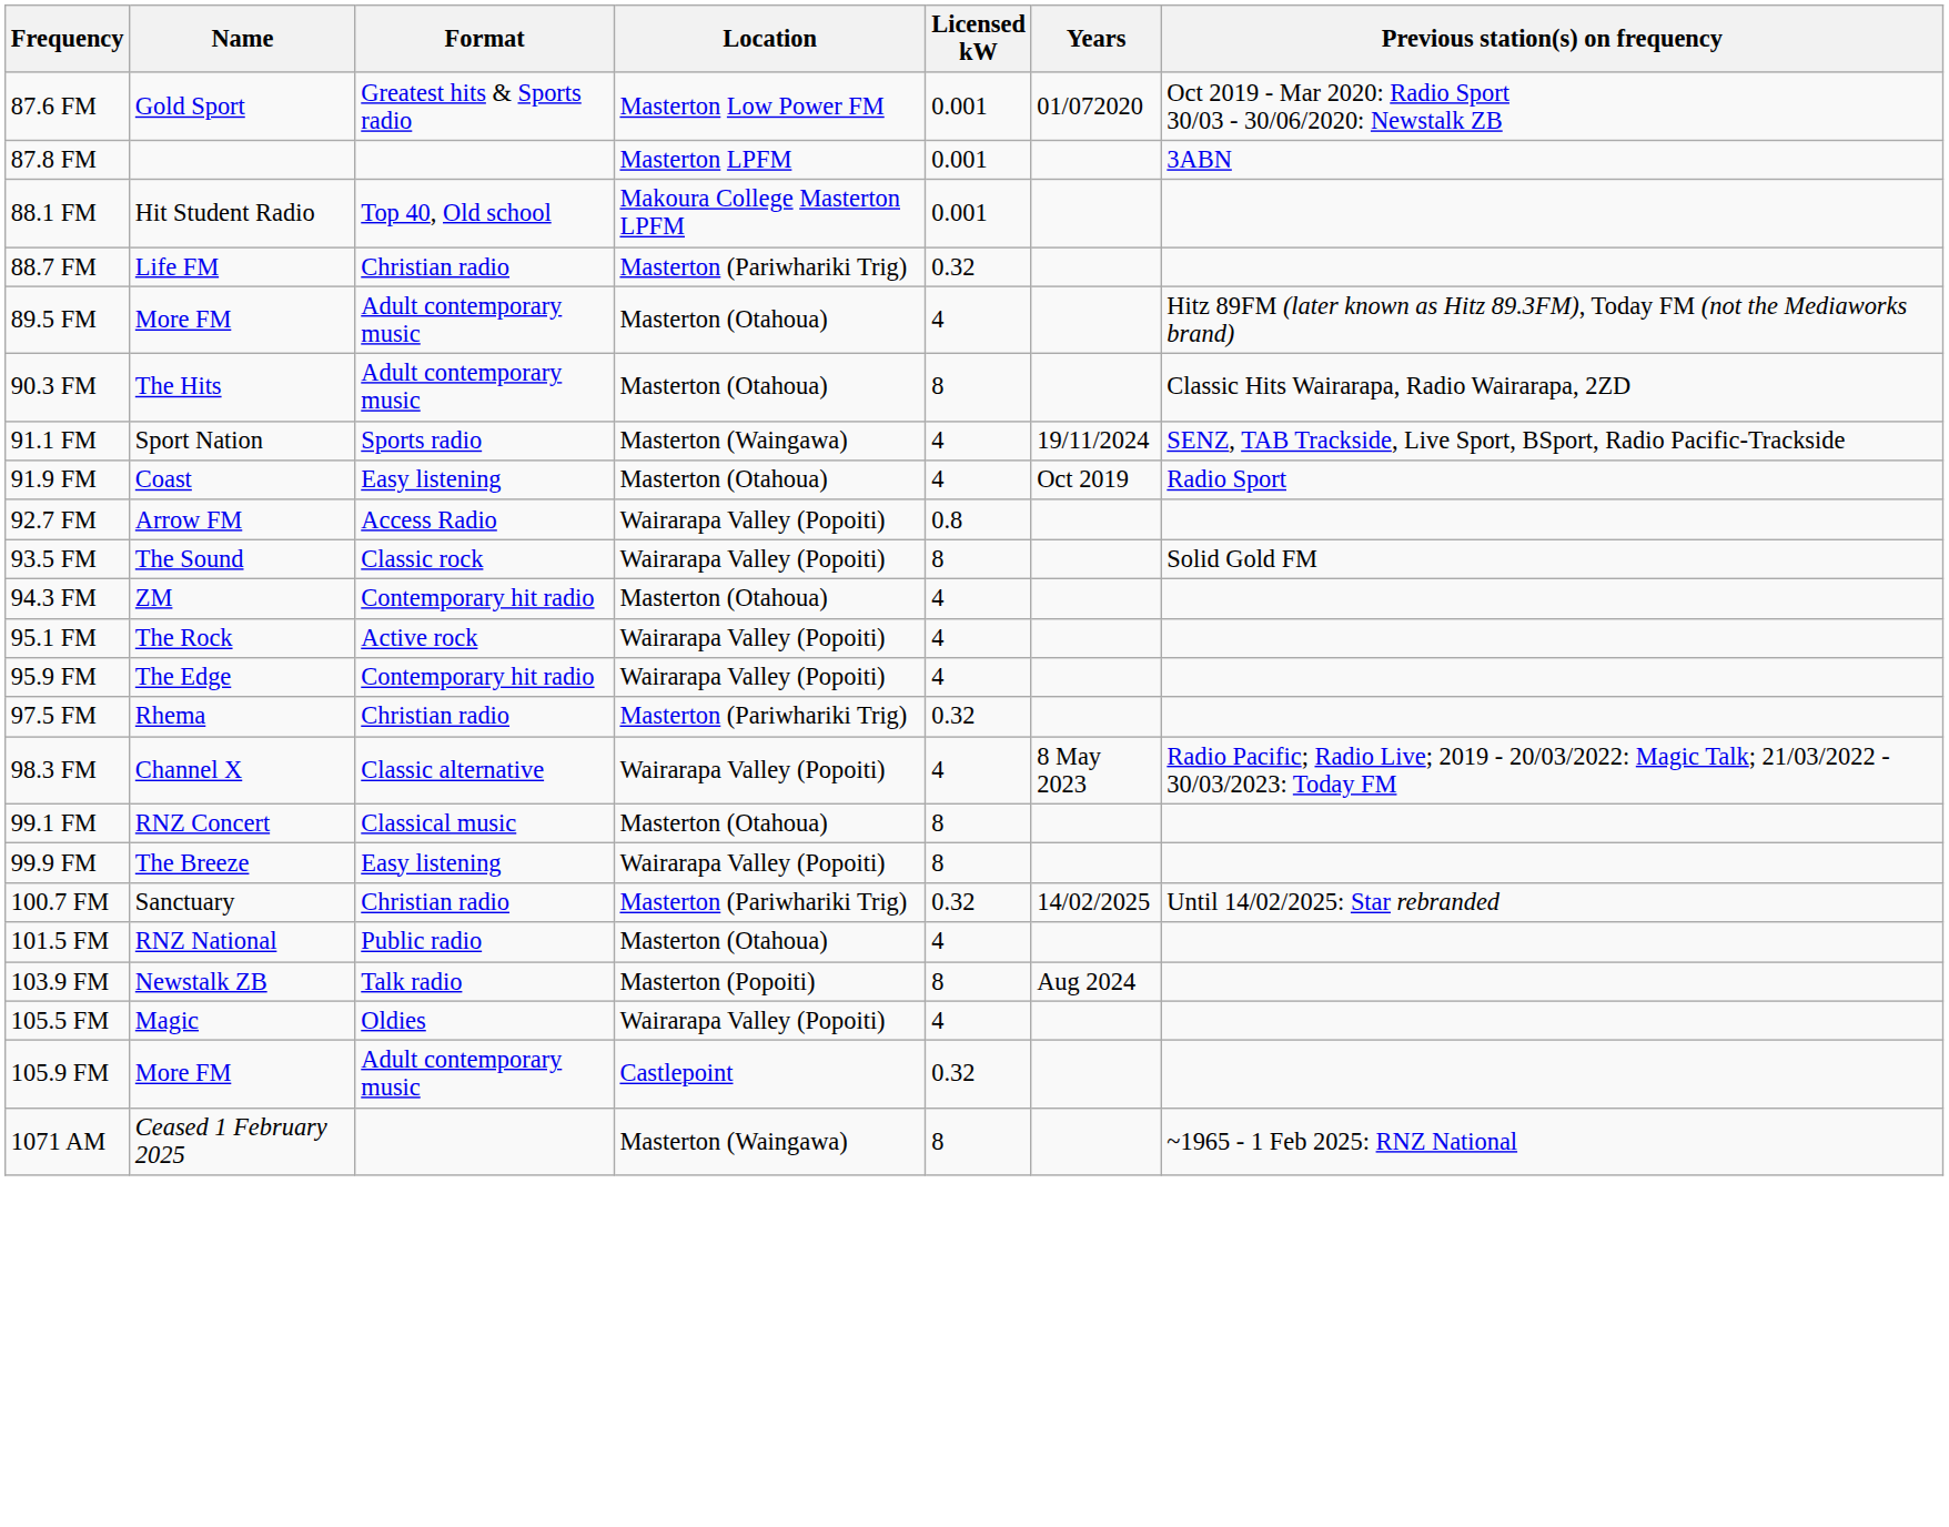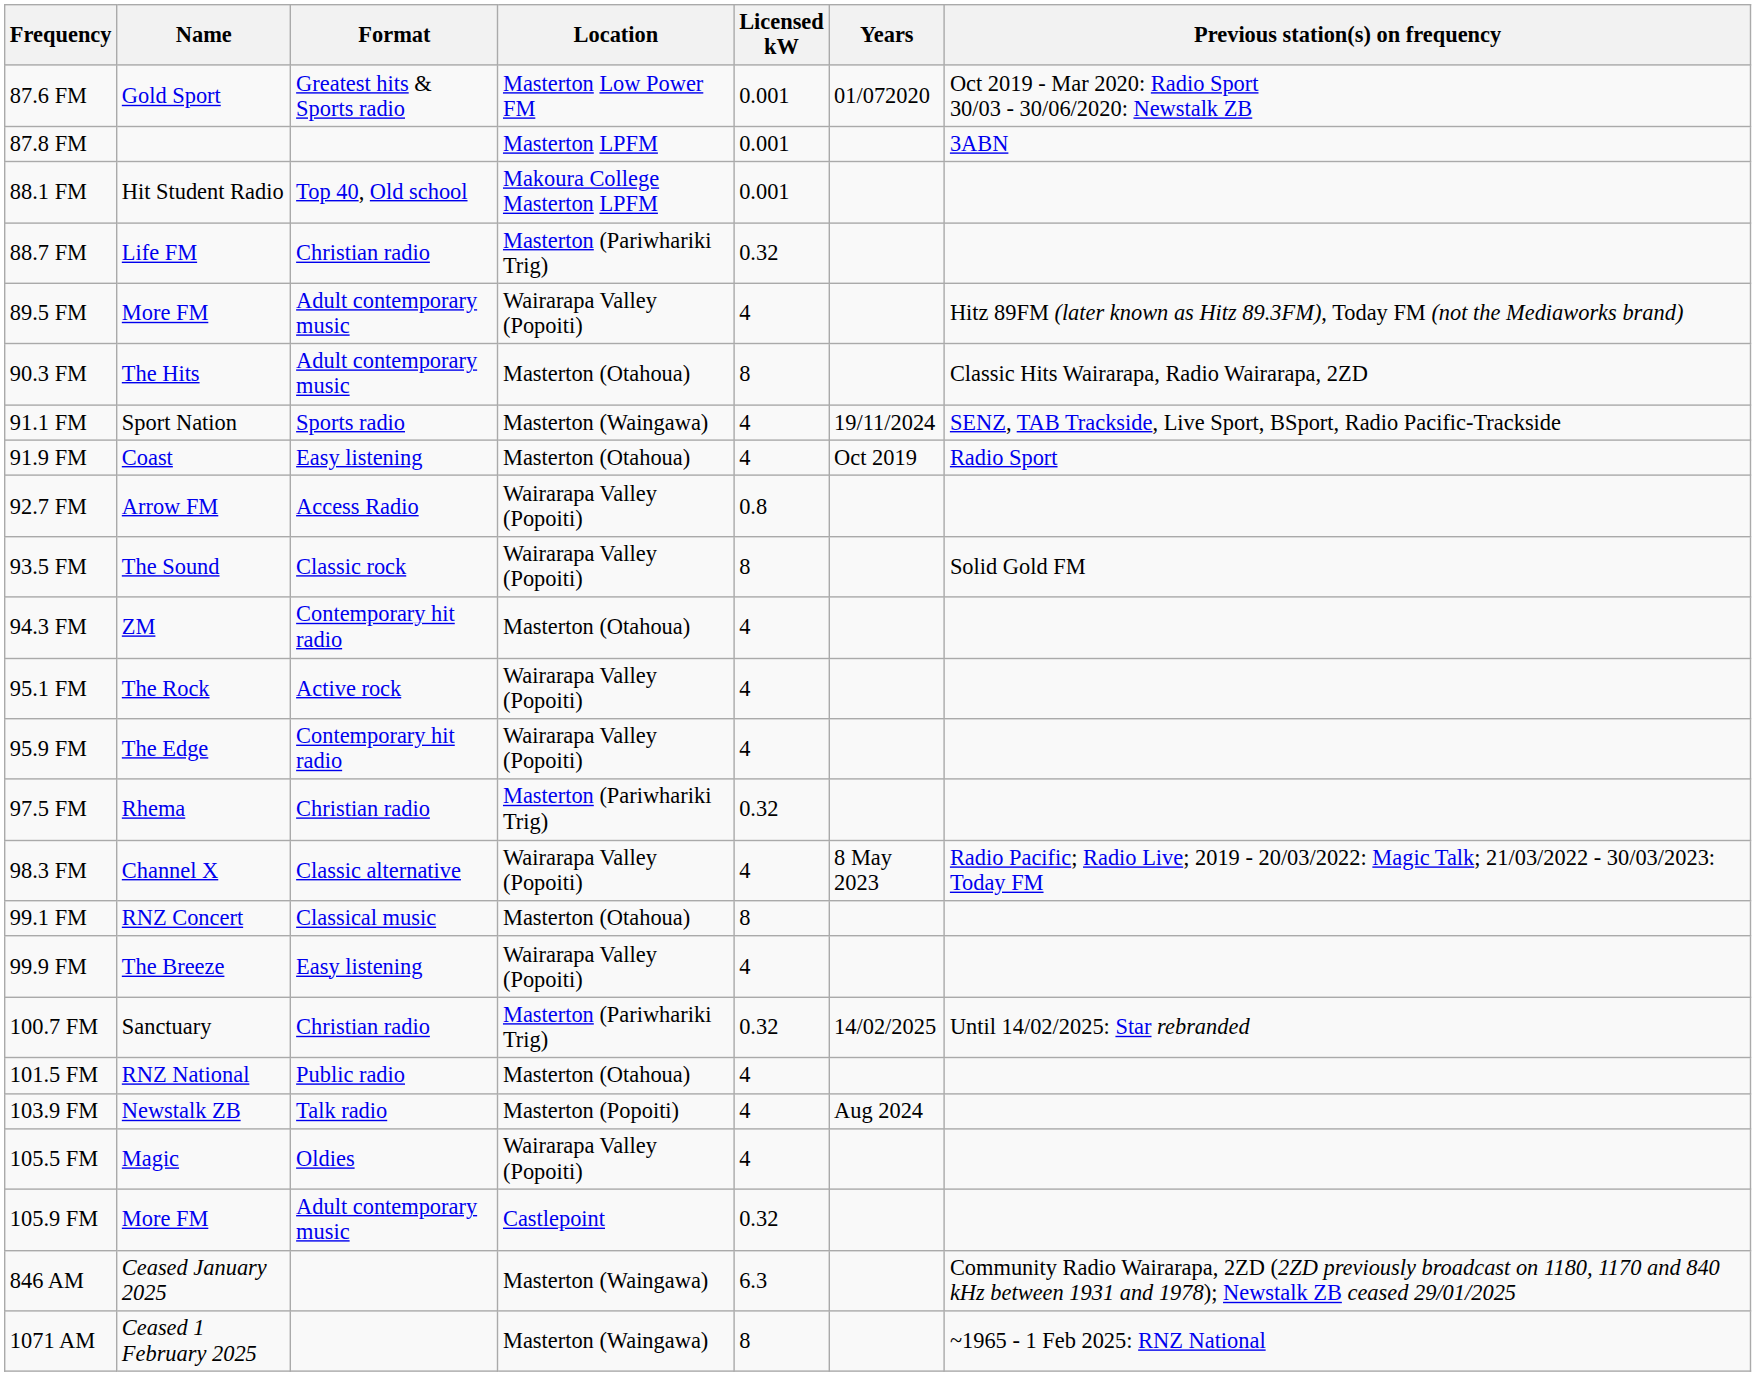89.5 FM | Location: Masterton (Otahoua) -> Wairarapa Valley (Popoiti)
99.9 FM | Licensed kW: 8 -> 4
103.9 FM | Licensed kW: 8 -> 4
+ row: 846 AM | Ceased January 2025 | Masterton (Waingawa) | 6.3 | Community Radio Wairarapa, 2ZD (2ZD previously broadcast on 1180, 1170 and 840 kHz between 1931 and 1978); Newstalk ZB ceased 29/01/2025
